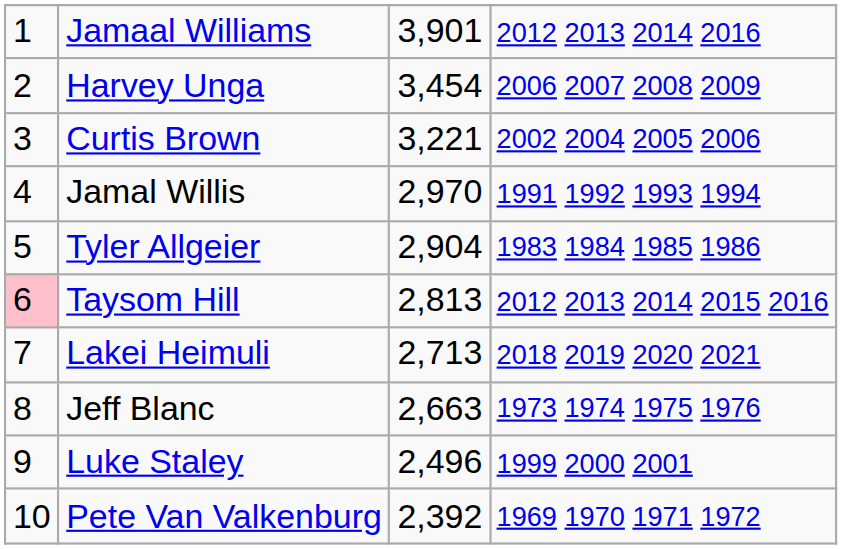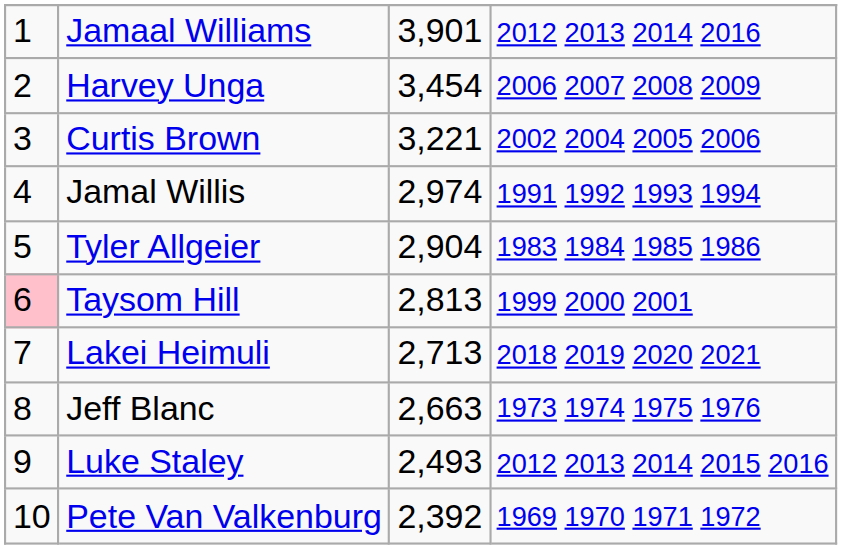Jamal Willis | column 3: 2,970 -> 2,974
Taysom Hill | column 4: 2012 2013 2014 2015 2016 -> 1999 2000 2001
Luke Staley | column 3: 2,496 -> 2,493
Luke Staley | column 4: 1999 2000 2001 -> 2012 2013 2014 2015 2016
